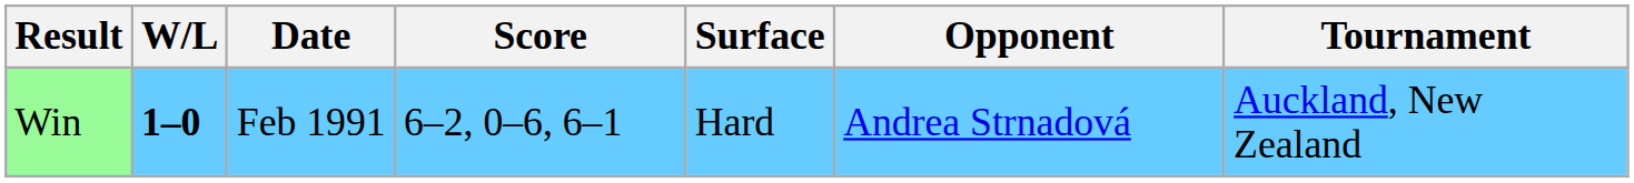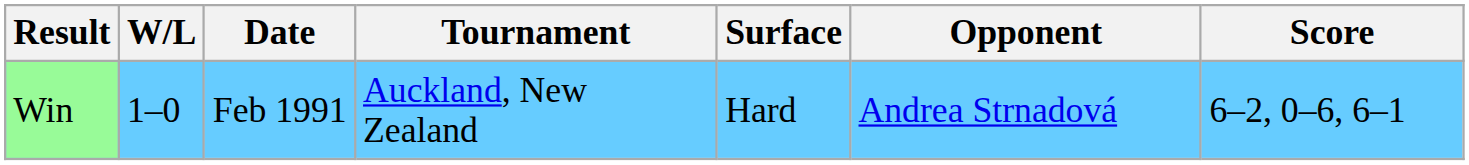columns swapped: Tournament <-> Score
Win | W/L: bold -> normal
